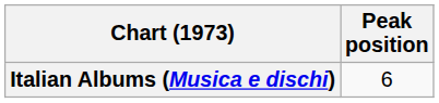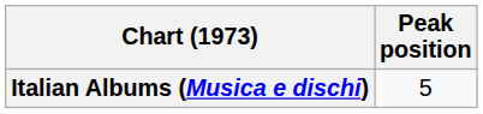Italian Albums (Musica e dischi) | Peak position: 6 -> 5
